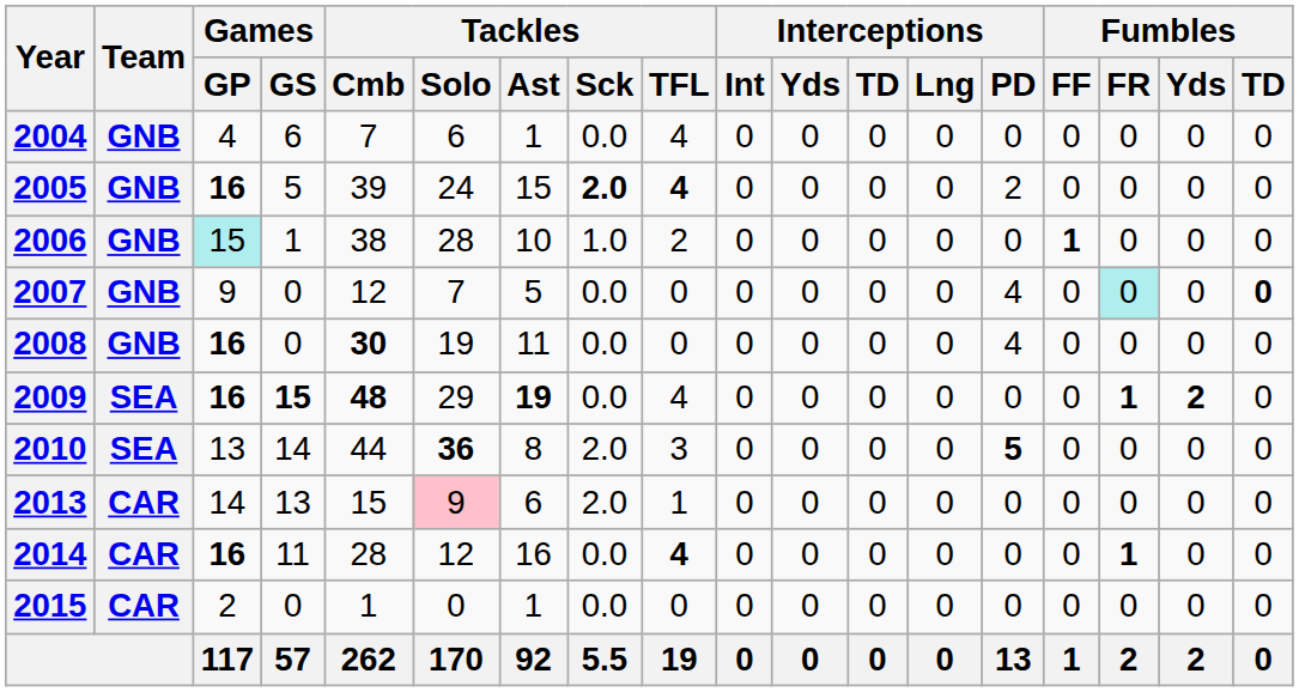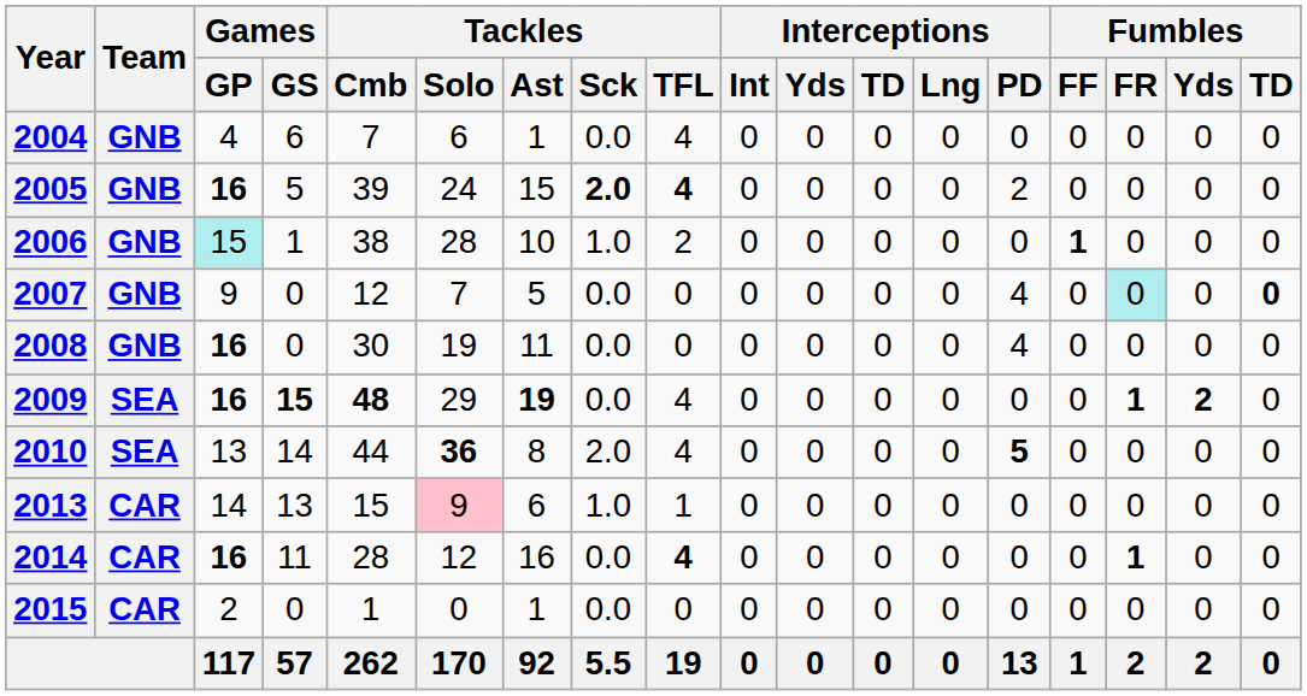2008 | Tackles / Cmb: bold -> normal
2010 | Tackles / TFL: 3 -> 4
2013 | Tackles / Sck: 2.0 -> 1.0
